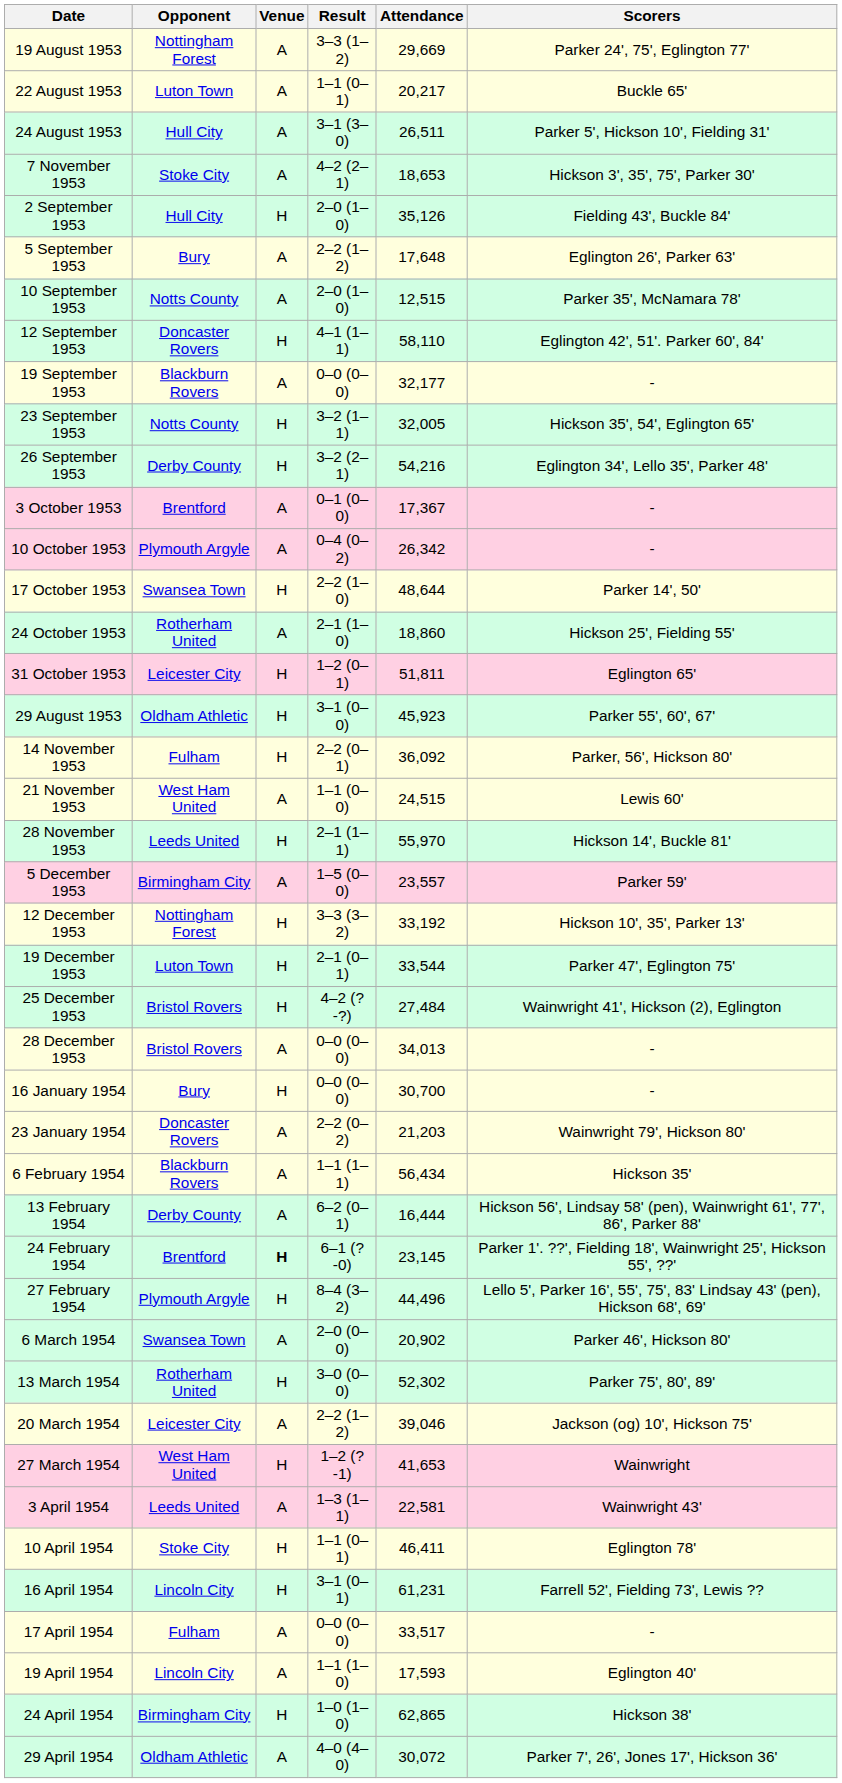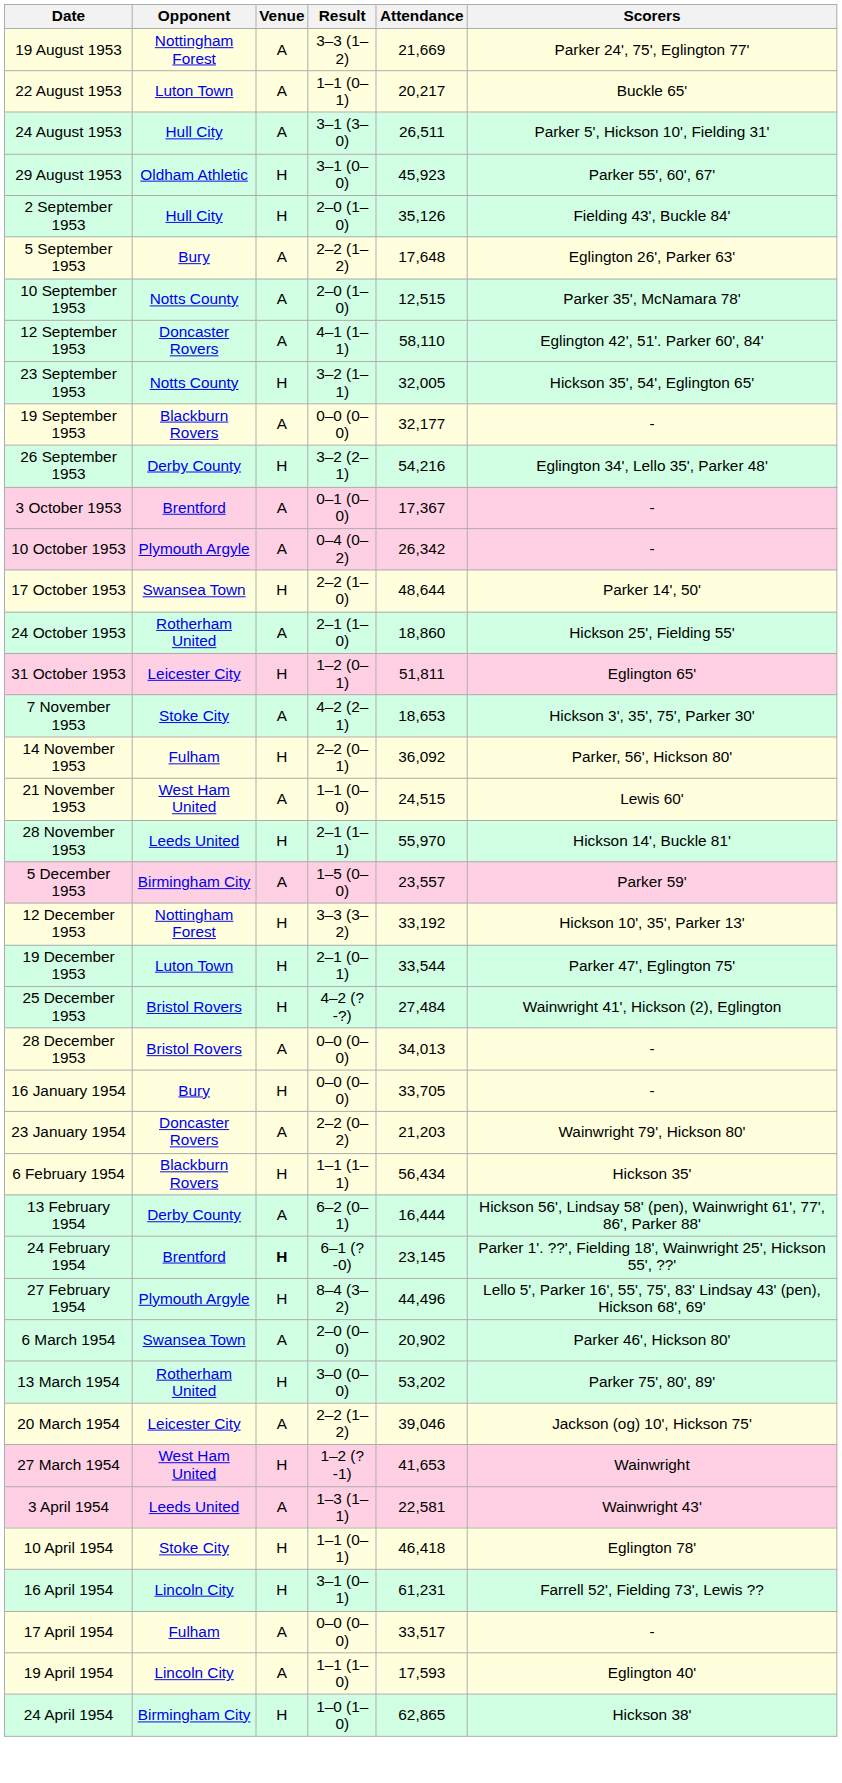19 August 1953 | Attendance: 29,669 -> 21,669
rows swapped: 29 August 1953 <-> 7 November 1953
12 September 1953 | Venue: H -> A
rows swapped: 19 September 1953 <-> 23 September 1953
16 January 1954 | Attendance: 30,700 -> 33,705
6 February 1954 | Venue: A -> H
13 March 1954 | Attendance: 52,302 -> 53,202
10 April 1954 | Attendance: 46,411 -> 46,418
- row: 29 April 1954 | Oldham Athletic | A | 4–0 (4–0) | 30,072 | Parker 7', 26', Jones 17', Hickson 36'
